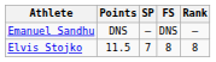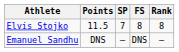rows swapped: Emanuel Sandhu <-> Elvis Stojko
